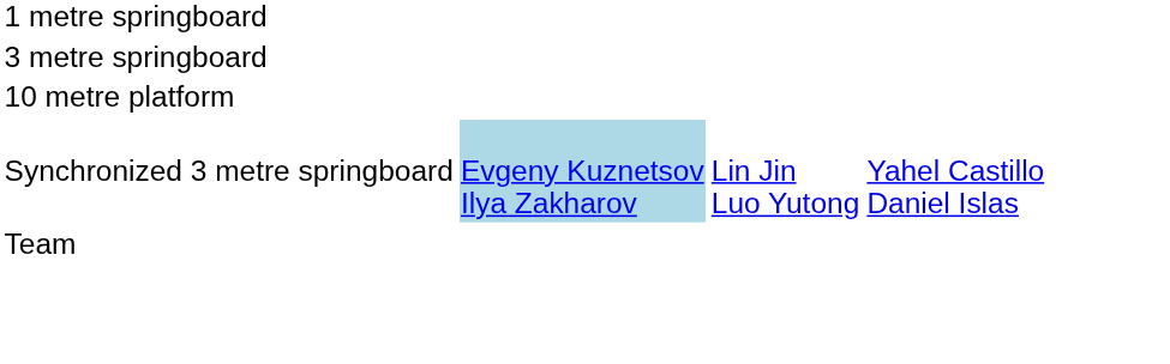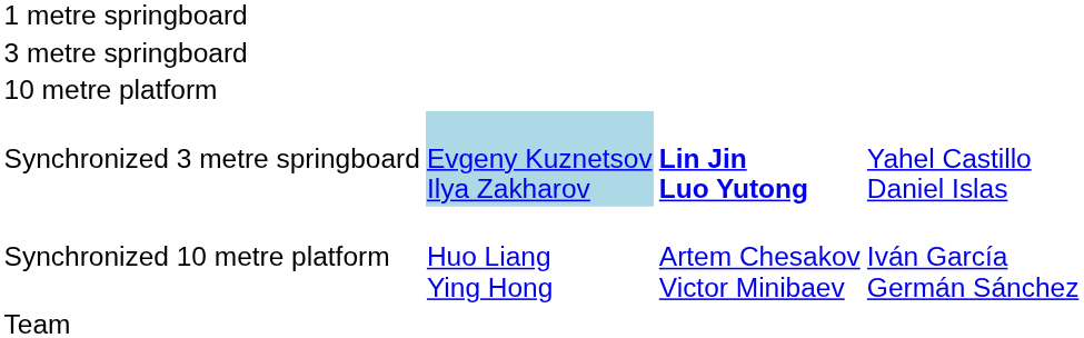Synchronized 3 metre springboard | column 3: normal -> bold
+ row: Synchronized 10 metre platform | Huo Liang Ying Hong | Artem Chesakov Victor Minibaev | Iván García Germán Sánchez
